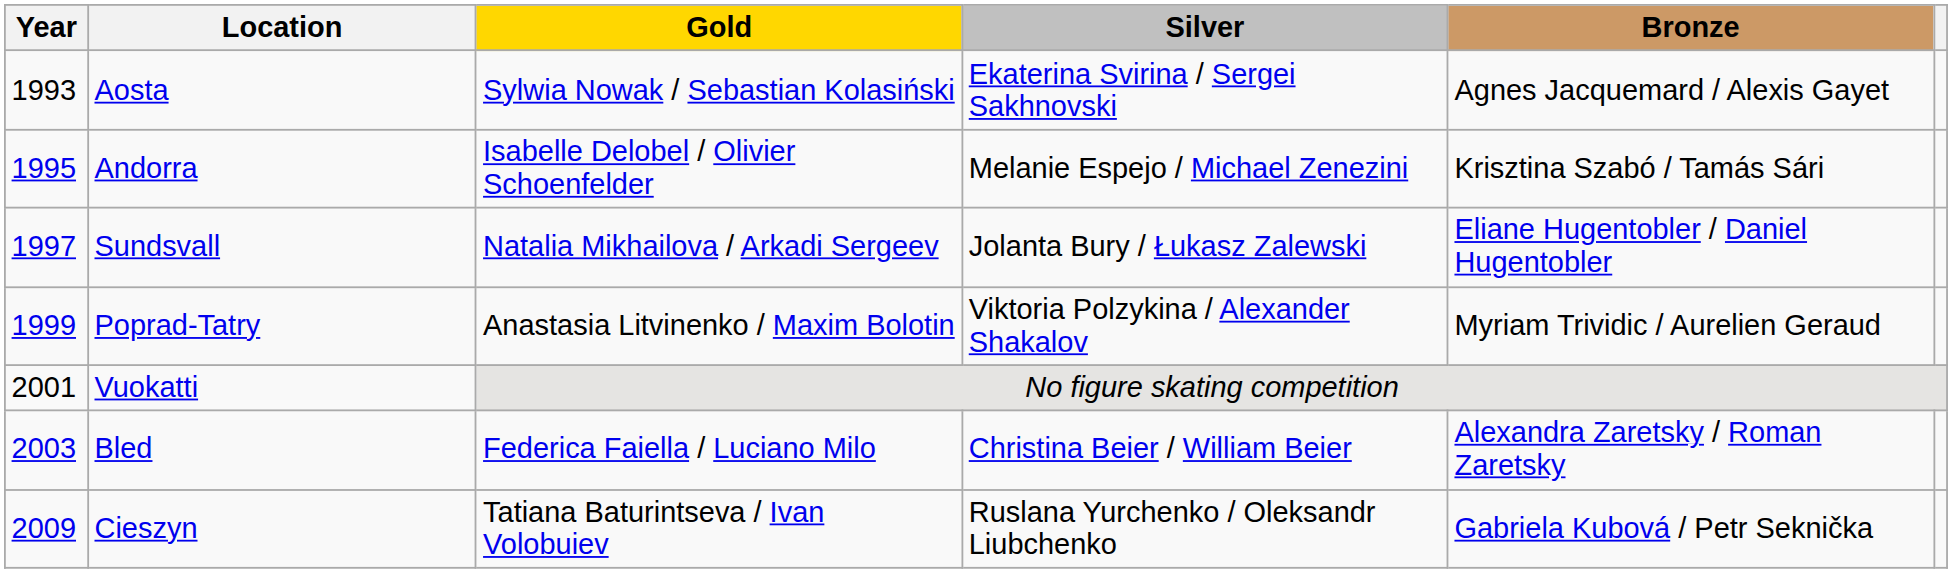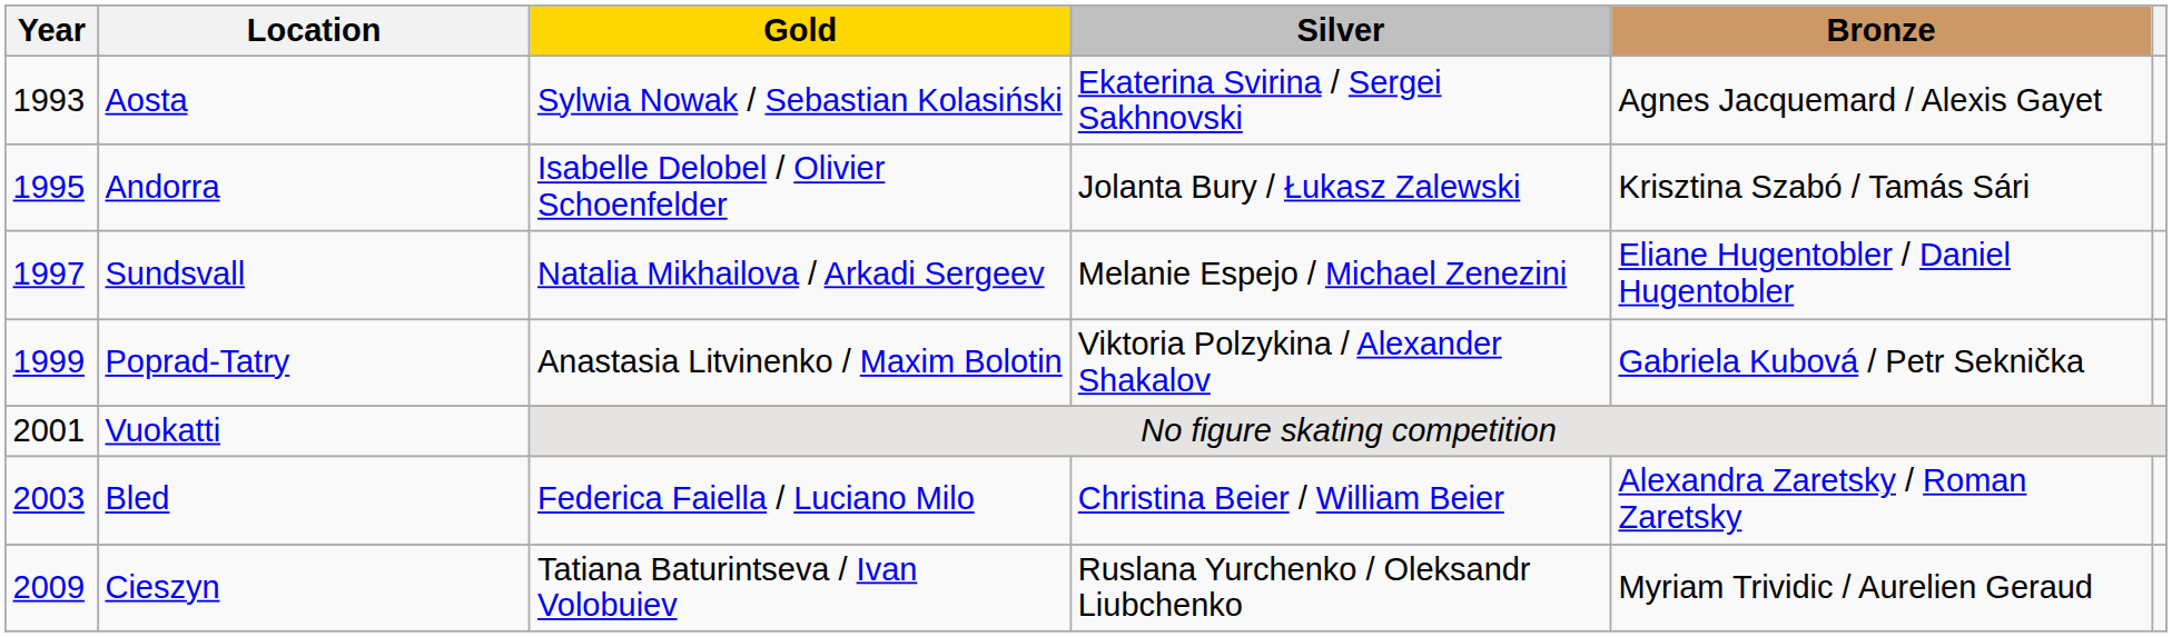Andorra | Silver: Melanie Espejo / Michael Zenezini -> Jolanta Bury / Łukasz Zalewski
Sundsvall | Silver: Jolanta Bury / Łukasz Zalewski -> Melanie Espejo / Michael Zenezini
Poprad-Tatry | Bronze: Myriam Trividic / Aurelien Geraud -> Gabriela Kubová / Petr Seknička
Cieszyn | Bronze: Gabriela Kubová / Petr Seknička -> Myriam Trividic / Aurelien Geraud
